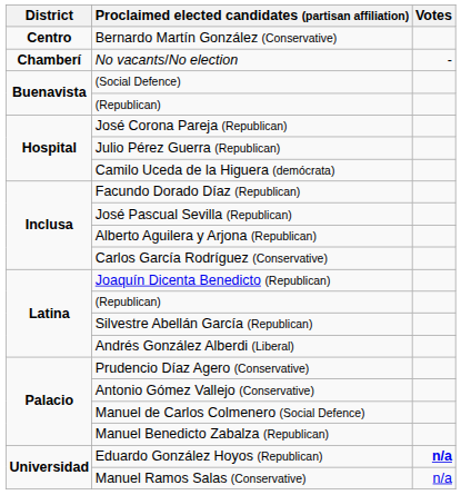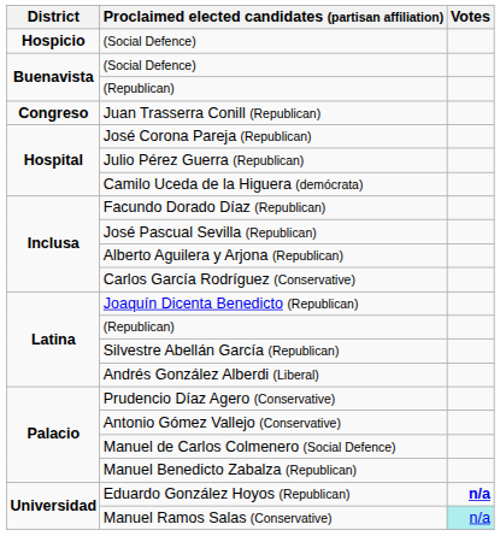- row: Centro | Bernardo Martín González (Conservative)
+ row: Hospicio | (Social Defence)
- row: Chamberí | No vacants/No election | -
+ row: Congreso | Juan Trasserra Conill (Republican)
Manuel Ramos Salas (Conservative) | Votes: no background -> paleturquoise background
